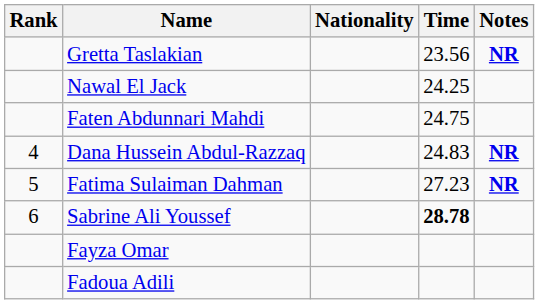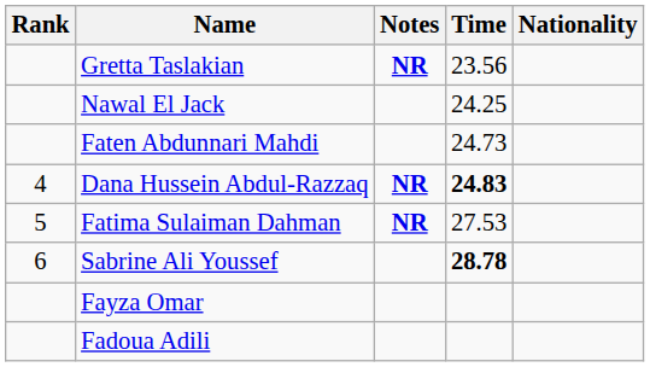columns swapped: Nationality <-> Notes
Faten Abdunnari Mahdi | Time: 24.75 -> 24.73
Dana Hussein Abdul-Razzaq | Time: normal -> bold
Fatima Sulaiman Dahman | Time: 27.23 -> 27.53
